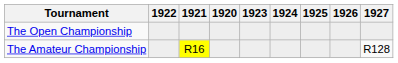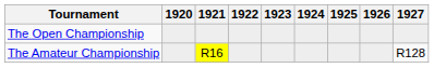columns swapped: 1920 <-> 1922
